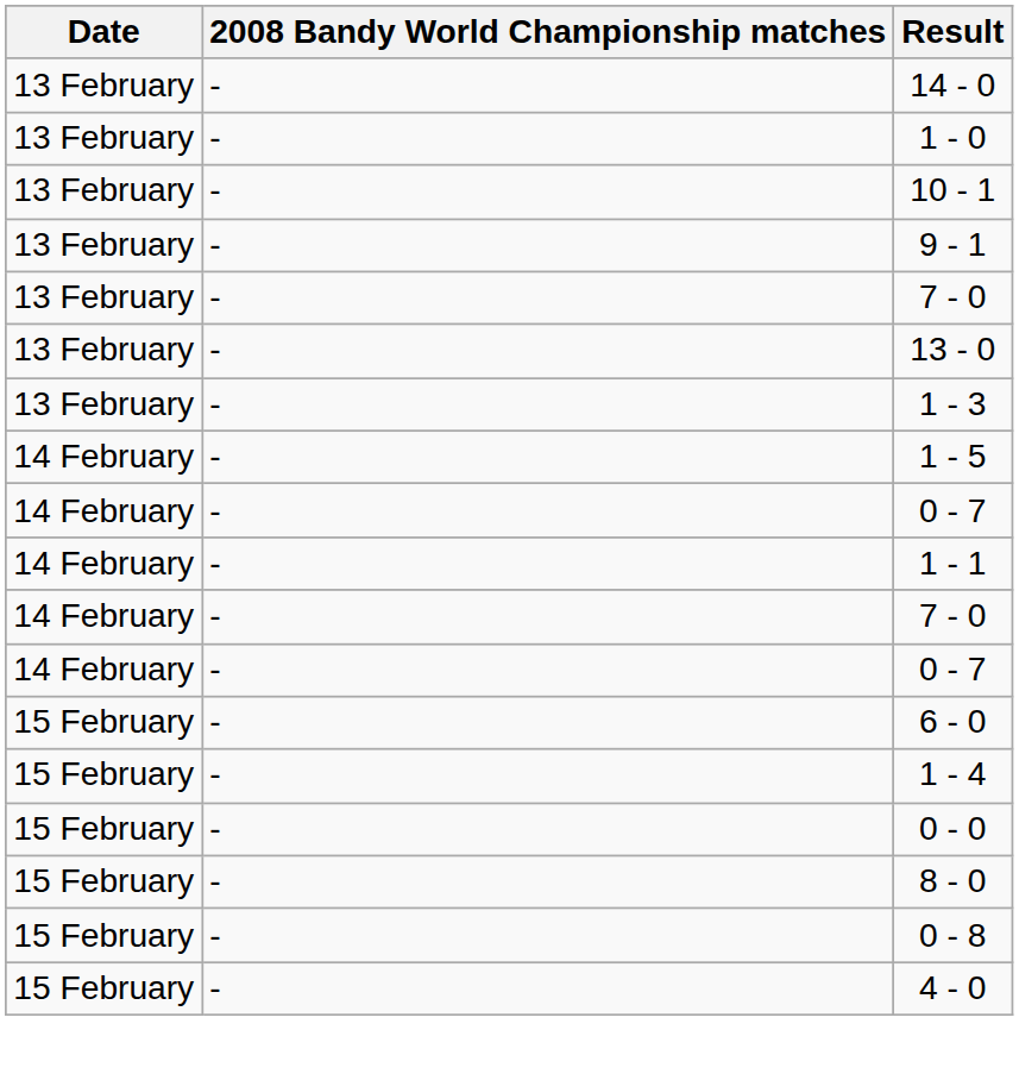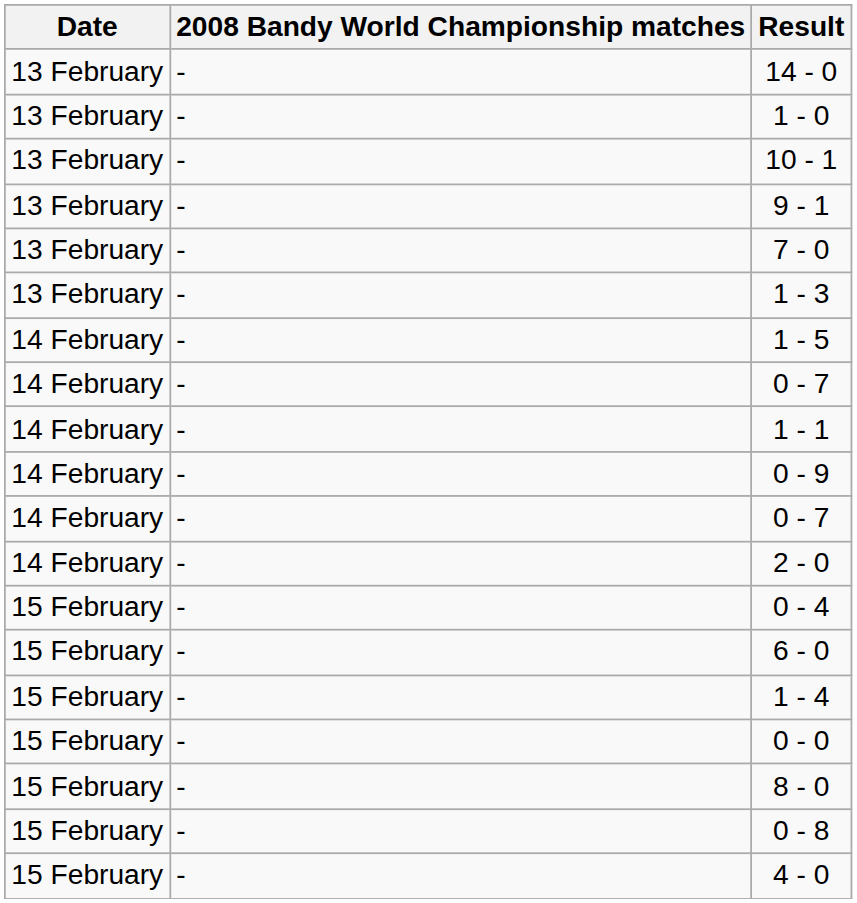- row: 13 February | - | 13 - 0
+ row: 14 February | - | 0 - 9
- row: 14 February | - | 7 - 0
+ row: 14 February | - | 2 - 0
+ row: 15 February | - | 0 - 4
